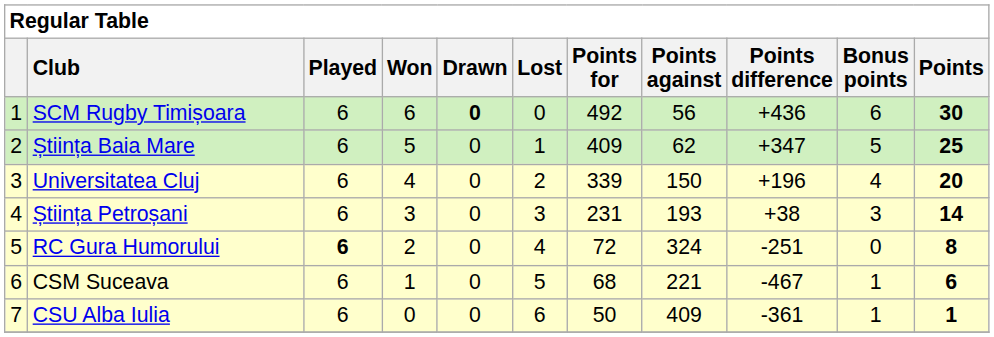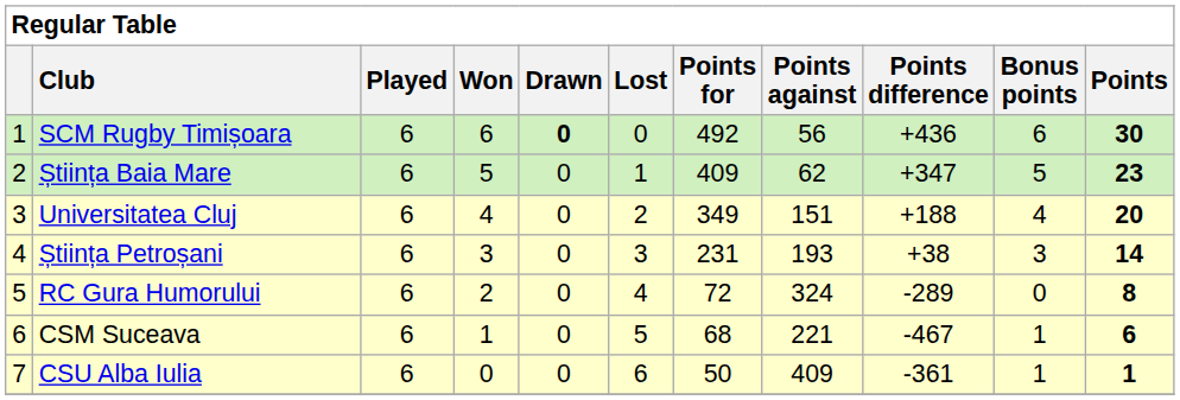Știința Baia Mare | Points: 25 -> 23
Universitatea Cluj | Points for: 339 -> 349
Universitatea Cluj | Points against: 150 -> 151
Universitatea Cluj | Points difference: +196 -> +188
RC Gura Humorului | Played: bold -> normal
RC Gura Humorului | Points difference: -251 -> -289
